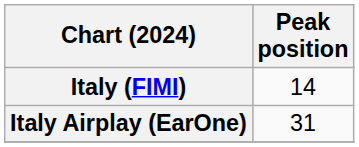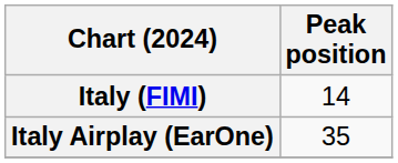Italy Airplay (EarOne) | Peak position: 31 -> 35
